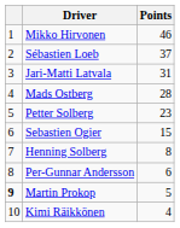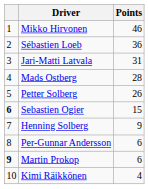Sébastien Loeb | Points: 37 -> 36
Petter Solberg | Points: 23 -> 26
Sebastien Ogier | column 1: normal -> bold
Henning Solberg | Points: 8 -> 9
Martin Prokop | Points: 5 -> 6
